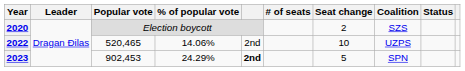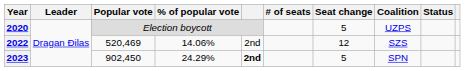2020 | Seat change: 2 -> 5
2020 | Coalition: SZS -> UZPS
2022 | Popular vote: 520,465 -> 520,469
2022 | Seat change: 10 -> 12
2022 | Coalition: UZPS -> SZS
2023 | Popular vote: 902,453 -> 902,450
